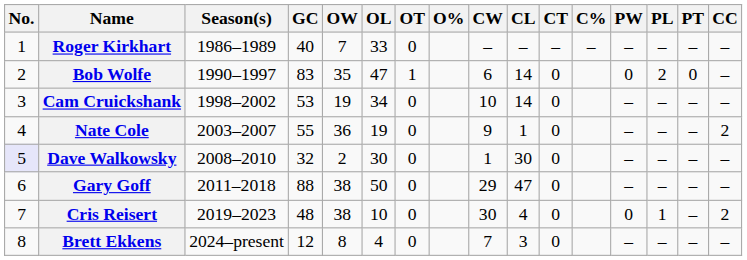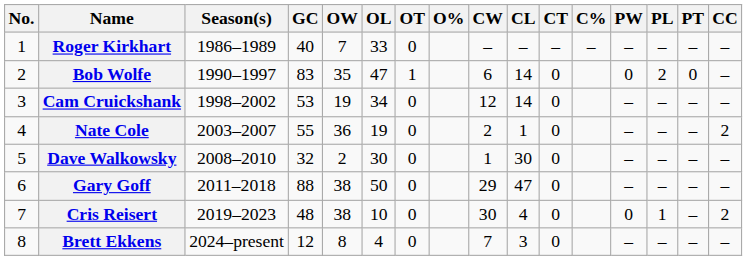Cam Cruickshank | CW: 10 -> 12
Nate Cole | CW: 9 -> 2
Dave Walkowsky | No.: lavender background -> no background
